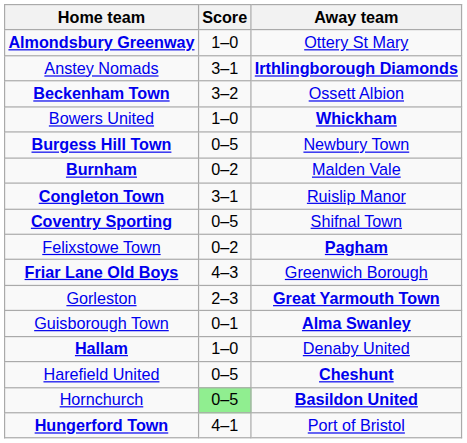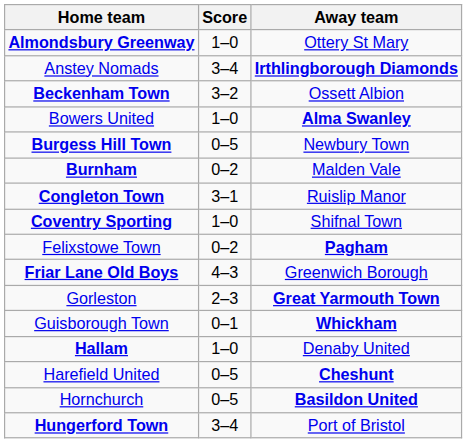Anstey Nomads | Score: 3–1 -> 3–4
Bowers United | Away team: Whickham -> Alma Swanley
Coventry Sporting | Score: 0–5 -> 1–0
Guisborough Town | Away team: Alma Swanley -> Whickham
Hornchurch | Score: lightgreen background -> no background
Hungerford Town | Score: 4–1 -> 3–4
